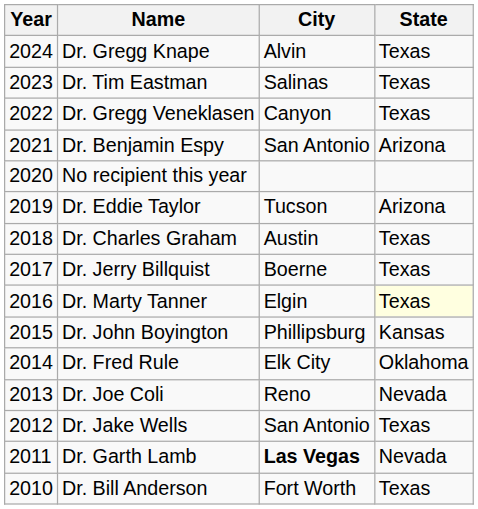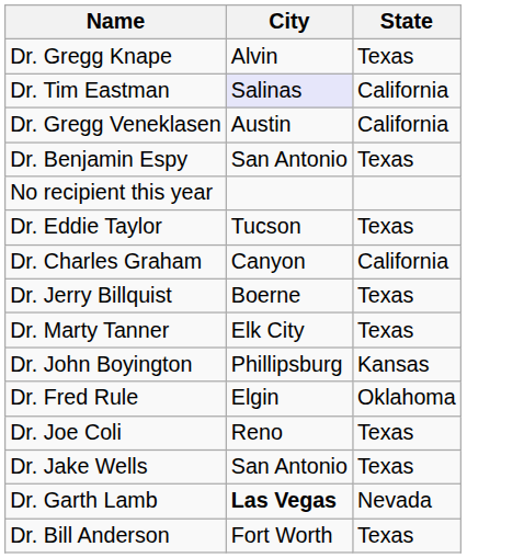- column: Year | 2024 | 2023 | 2022 | 2021 | 2020 | 2019 | 2018 | 2017 | 2016 | 2015 | 2014 | 2013 | 2012 | 2011 | 2010
Dr. Tim Eastman | City: no background -> lavender background
Dr. Tim Eastman | State: Texas -> California
Dr. Gregg Veneklasen | City: Canyon -> Austin
Dr. Gregg Veneklasen | State: Texas -> California
Dr. Benjamin Espy | State: Arizona -> Texas
Dr. Eddie Taylor | State: Arizona -> Texas
Dr. Charles Graham | City: Austin -> Canyon
Dr. Charles Graham | State: Texas -> California
Dr. Marty Tanner | City: Elgin -> Elk City
Dr. Marty Tanner | State: lightyellow background -> no background
Dr. Fred Rule | City: Elk City -> Elgin
Dr. Joe Coli | State: Nevada -> Texas
